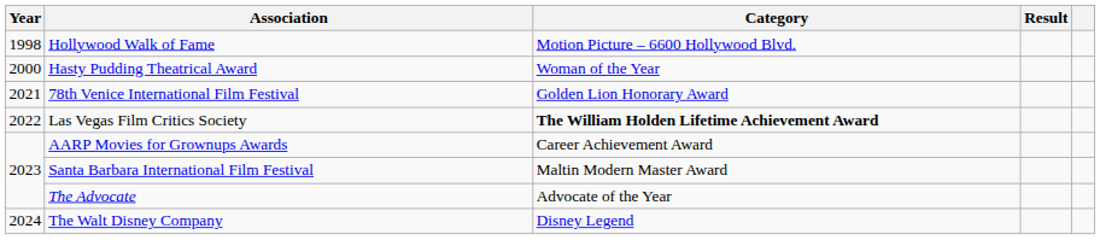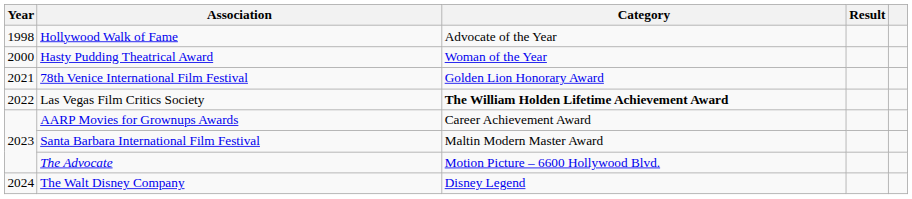Hollywood Walk of Fame | Category: Motion Picture – 6600 Hollywood Blvd. -> Advocate of the Year
The Advocate | Category: Advocate of the Year -> Motion Picture – 6600 Hollywood Blvd.
